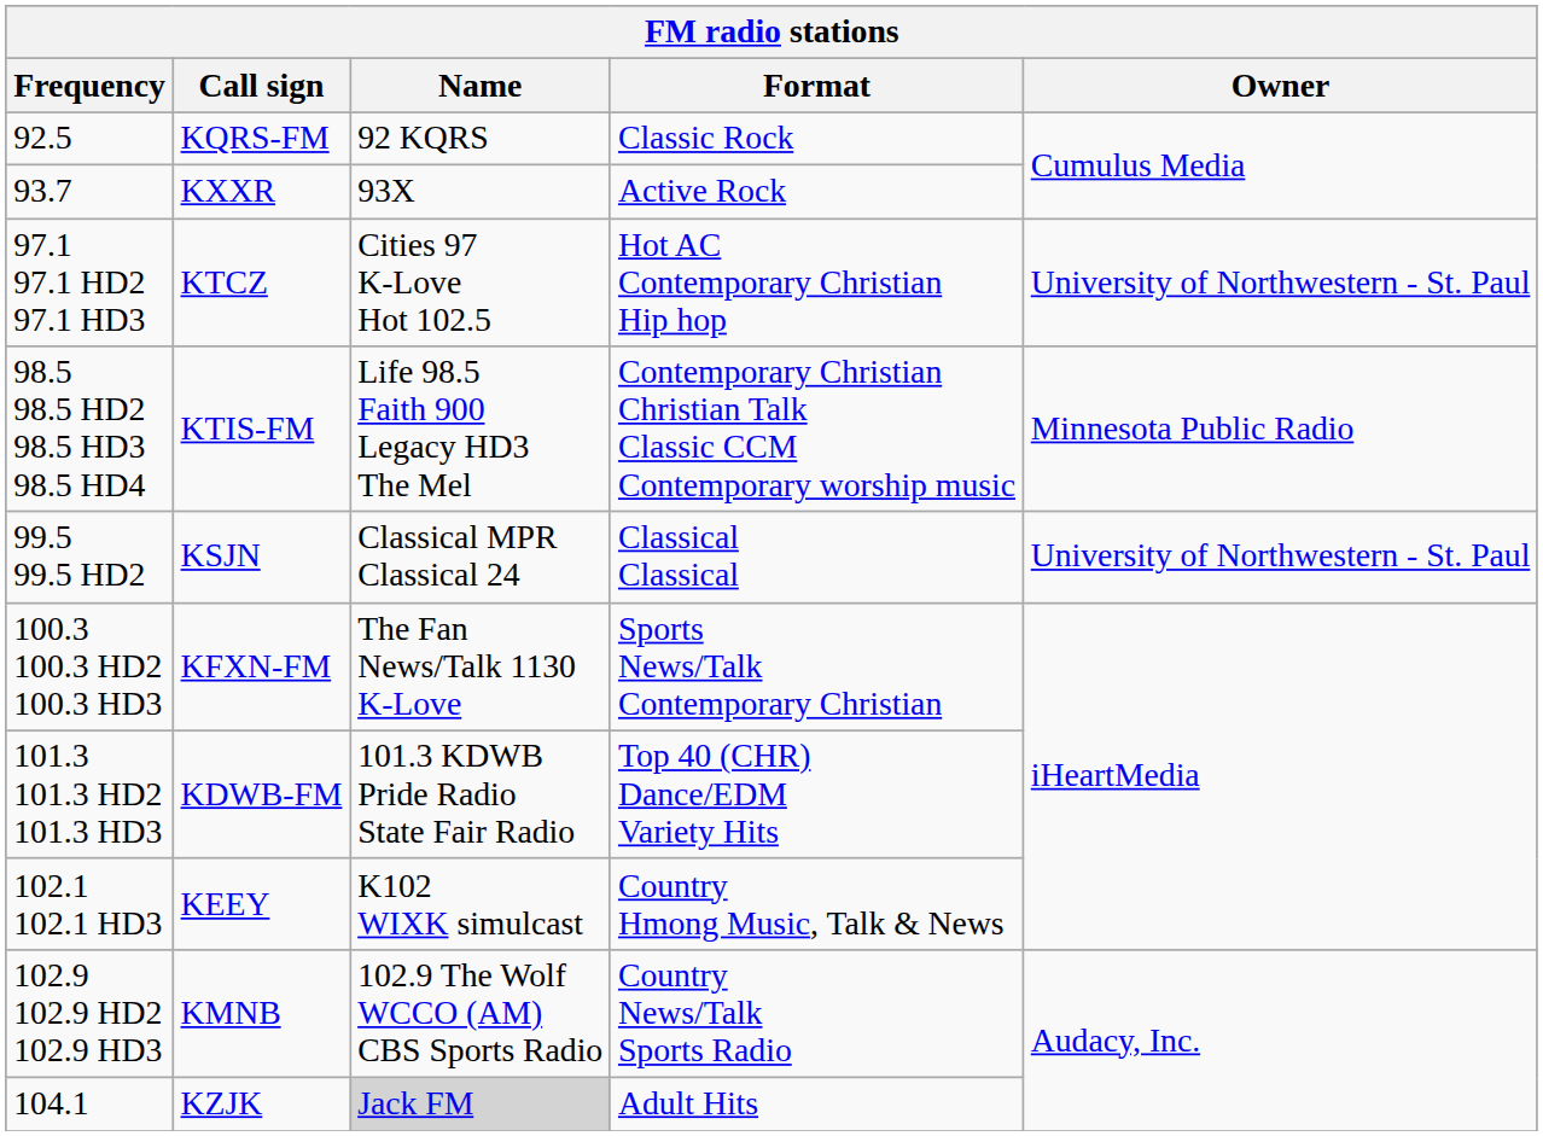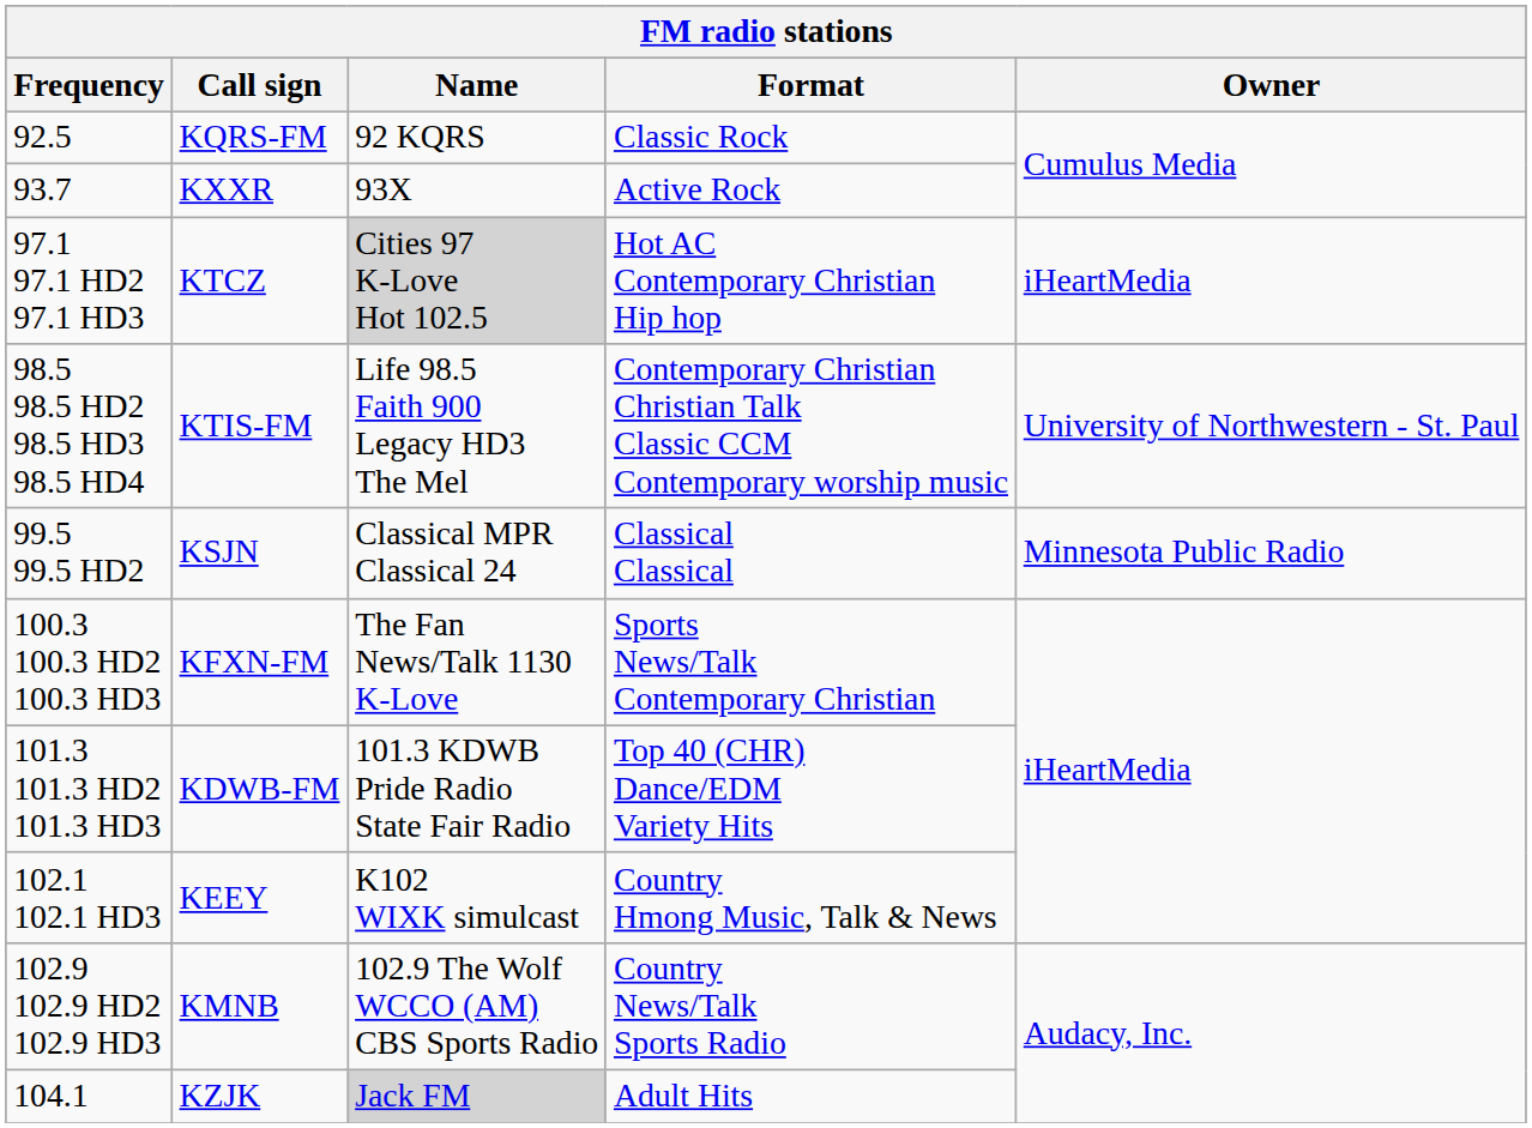97.1 97.1 HD2 97.1 HD3 | Name: no background -> lightgrey background
97.1 97.1 HD2 97.1 HD3 | Owner: University of Northwestern - St. Paul -> iHeartMedia
98.5 98.5 HD2 98.5 HD3 98.5 HD4 | Owner: Minnesota Public Radio -> University of Northwestern - St. Paul
99.5 99.5 HD2 | Owner: University of Northwestern - St. Paul -> Minnesota Public Radio
